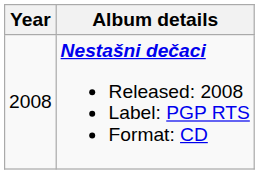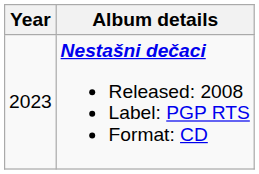Nestašni dečaci Released: 2008 Label: PGP RTS Format: CD | Year: 2008 -> 2023
